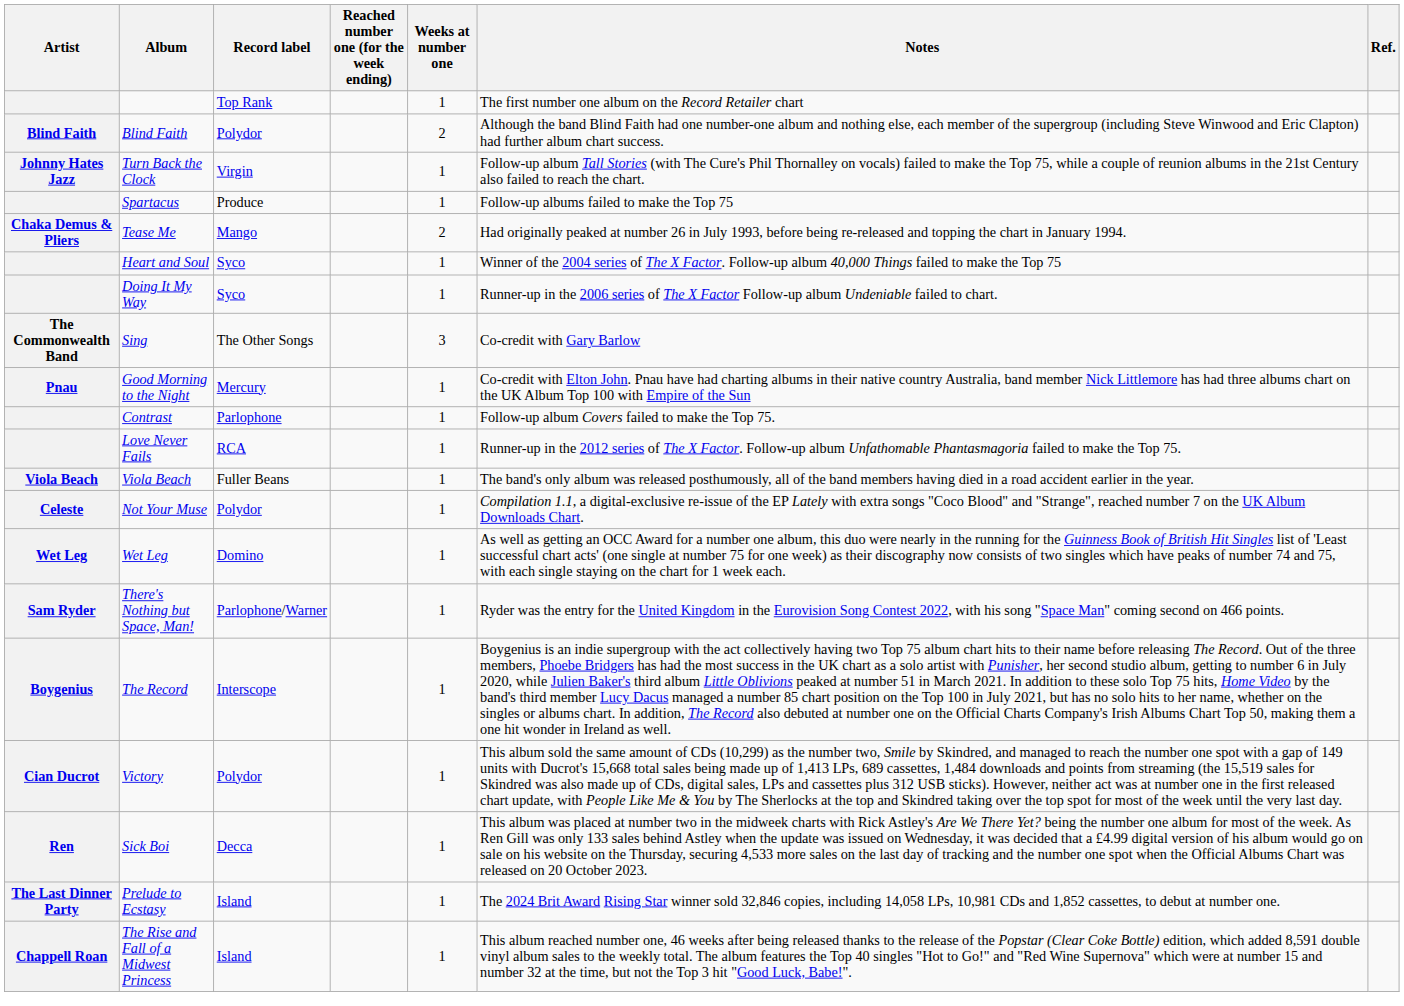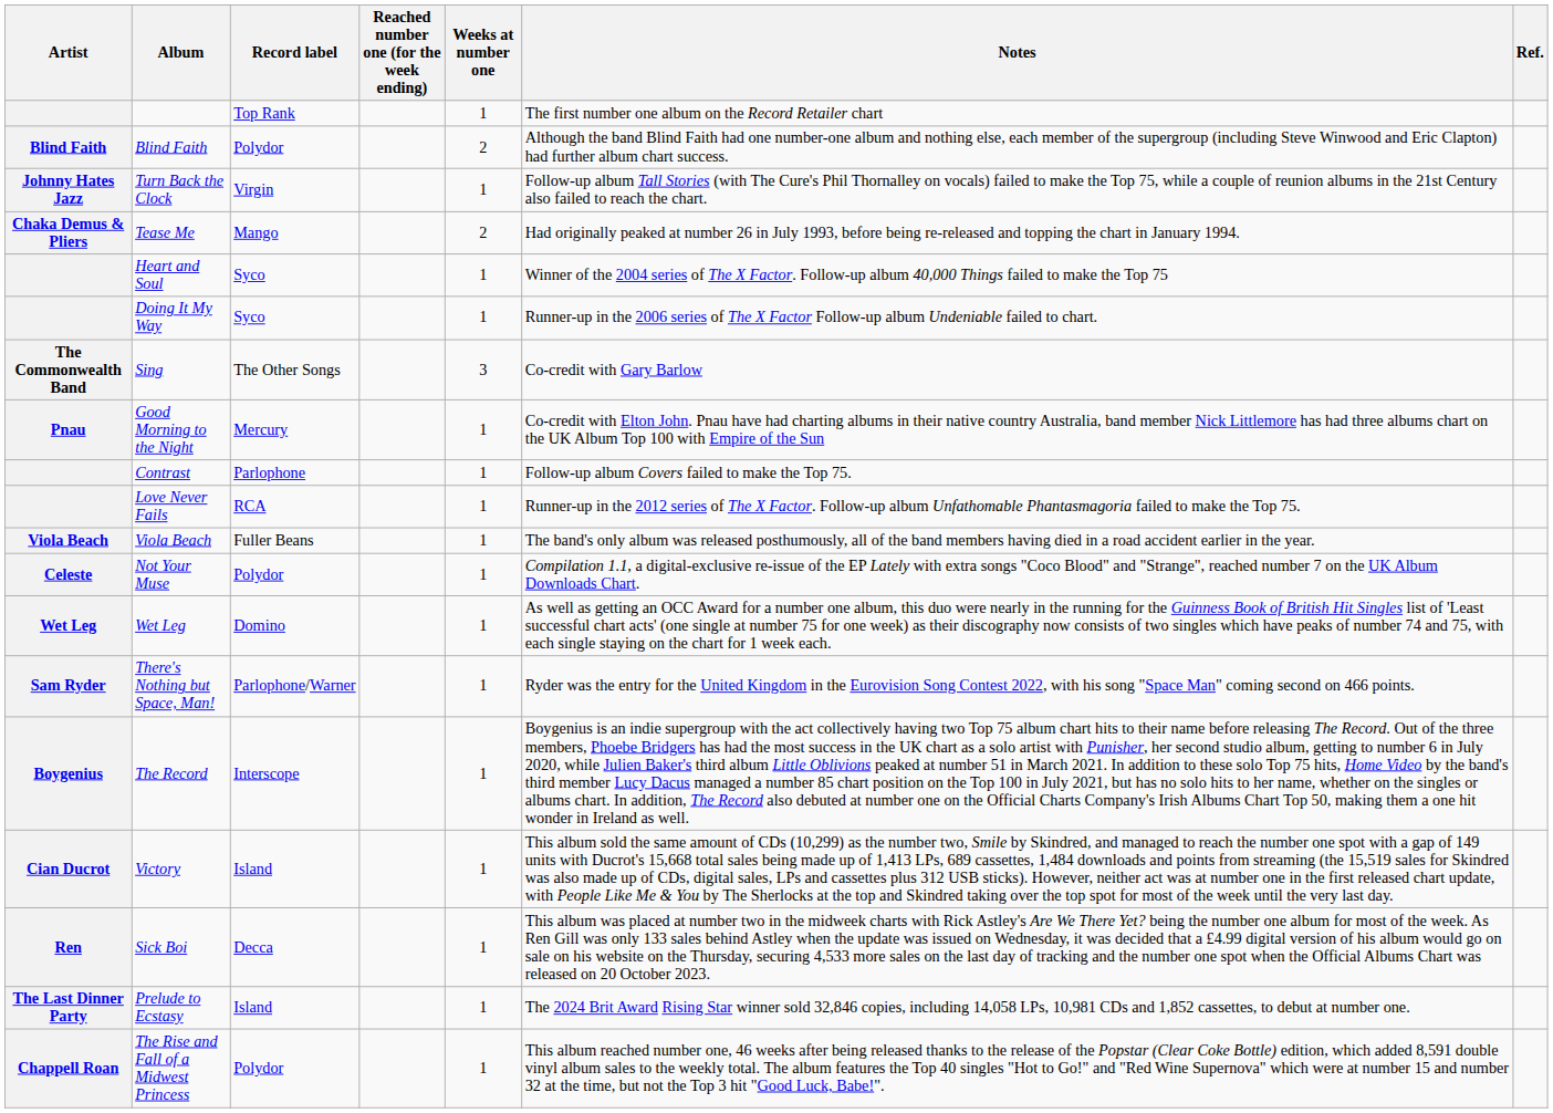- row: Spartacus | Produce | 1 | Follow-up albums failed to make the Top 75
Victory | Record label: Polydor -> Island
The Rise and Fall of a Midwest Princess | Record label: Island -> Polydor
